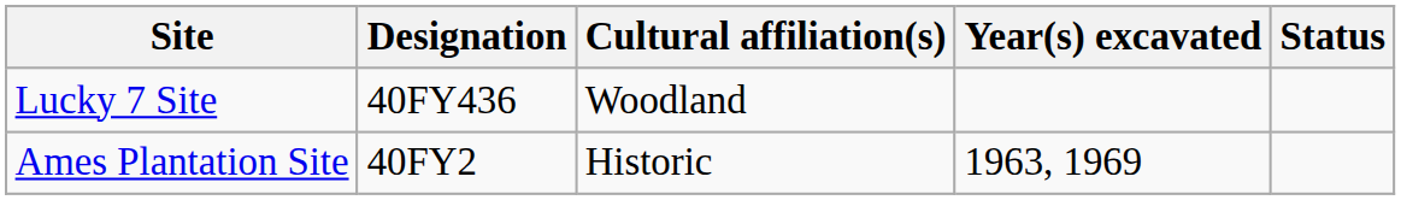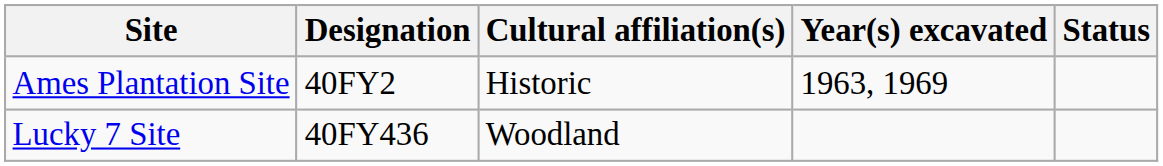rows swapped: Ames Plantation Site <-> Lucky 7 Site
